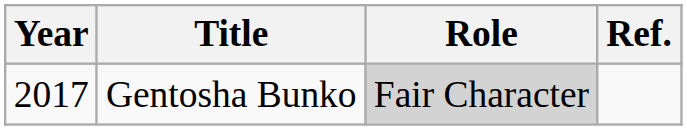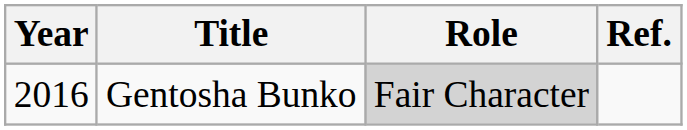Gentosha Bunko | Year: 2017 -> 2016
